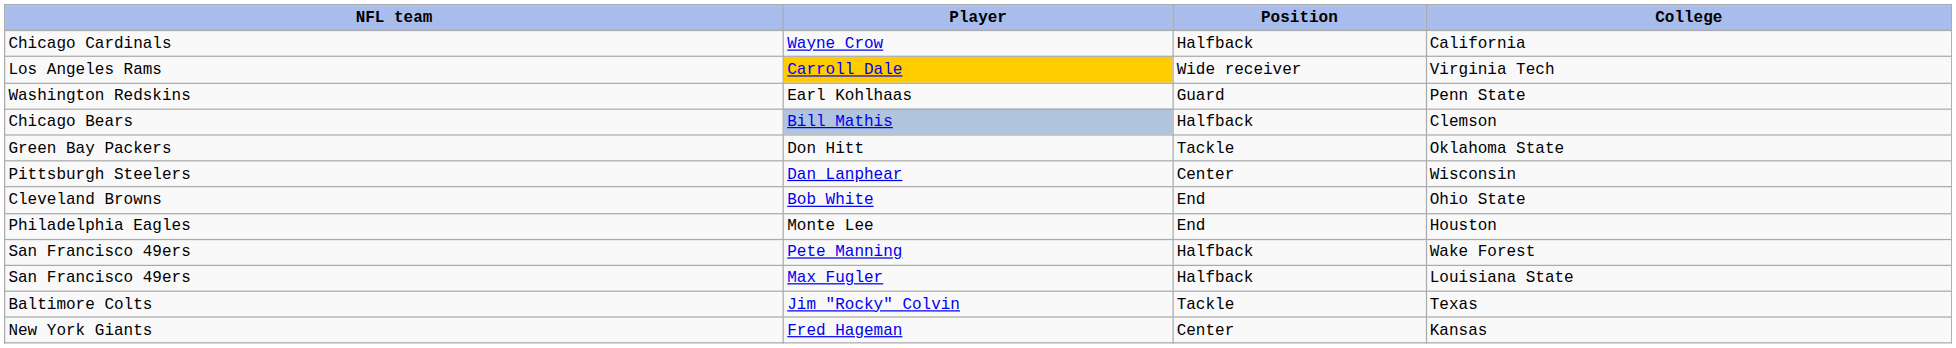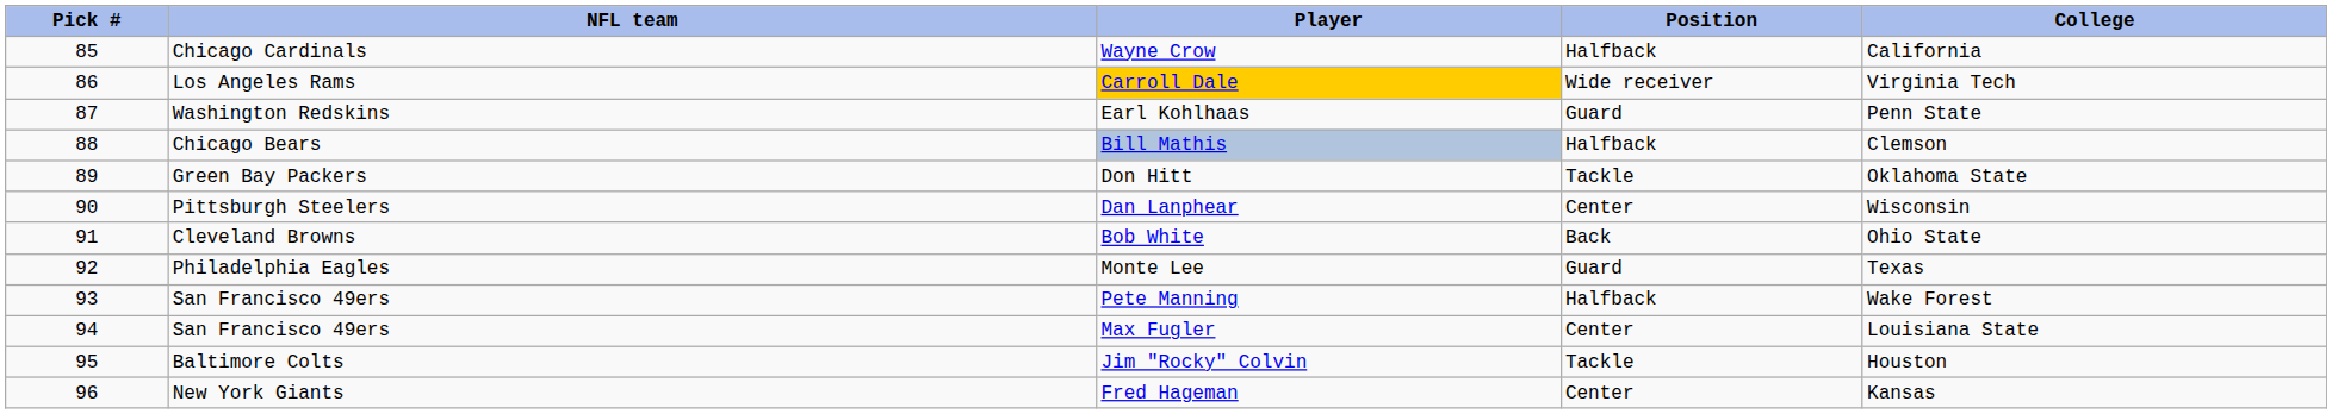+ column: Pick # | 85 | 86 | 87 | 88 | 89 | 90 | 91 | 92 | 93 | 94 | 95 | 96
Bob White | Position: End -> Back
Monte Lee | Position: End -> Guard
Monte Lee | College: Houston -> Texas
Max Fugler | Position: Halfback -> Center
Jim "Rocky" Colvin | College: Texas -> Houston
